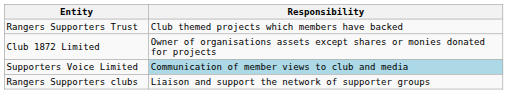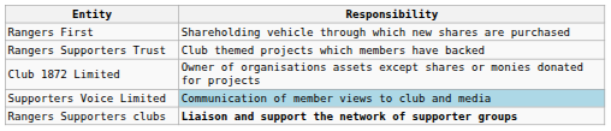+ row: Rangers First | Shareholding vehicle through which new shares are purchased
Rangers Supporters clubs | Responsibility: normal -> bold
